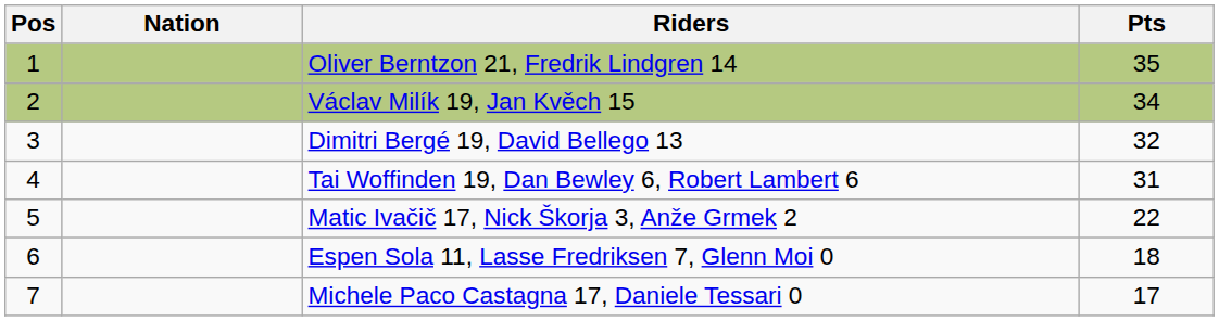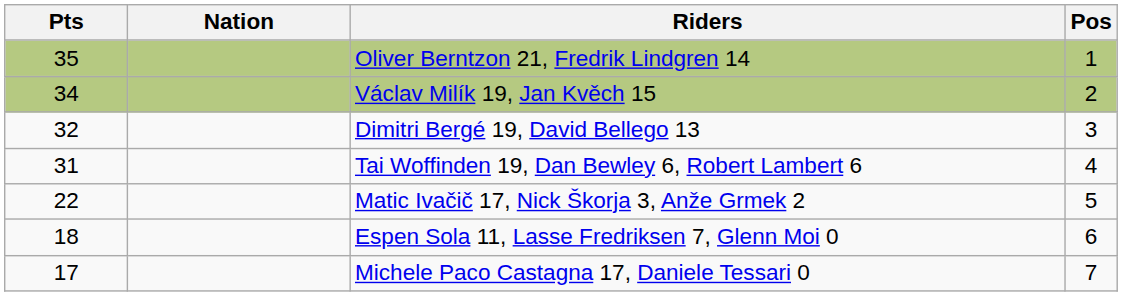columns swapped: Pos <-> Pts
